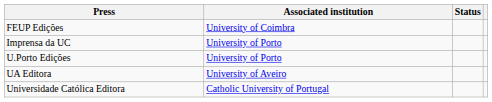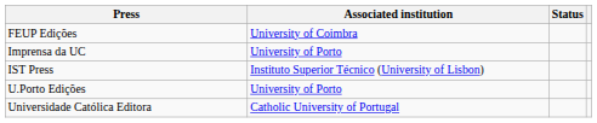+ row: IST Press | Instituto Superior Técnico (University of Lisbon)
- row: UA Editora | University of Aveiro
